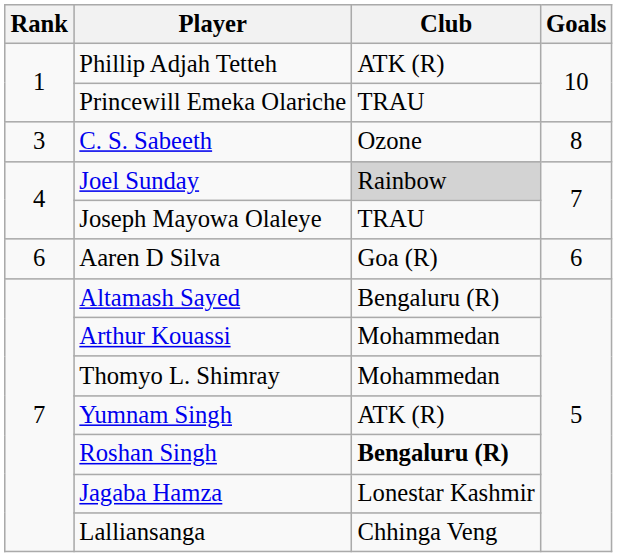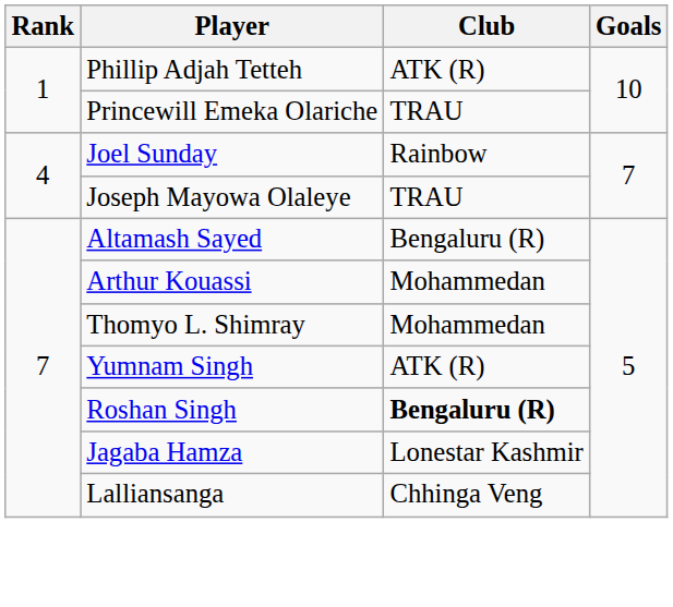- row: 3 | C. S. Sabeeth | Ozone | 8
Joel Sunday | Club: lightgrey background -> no background
- row: 6 | Aaren D Silva | Goa (R) | 6
